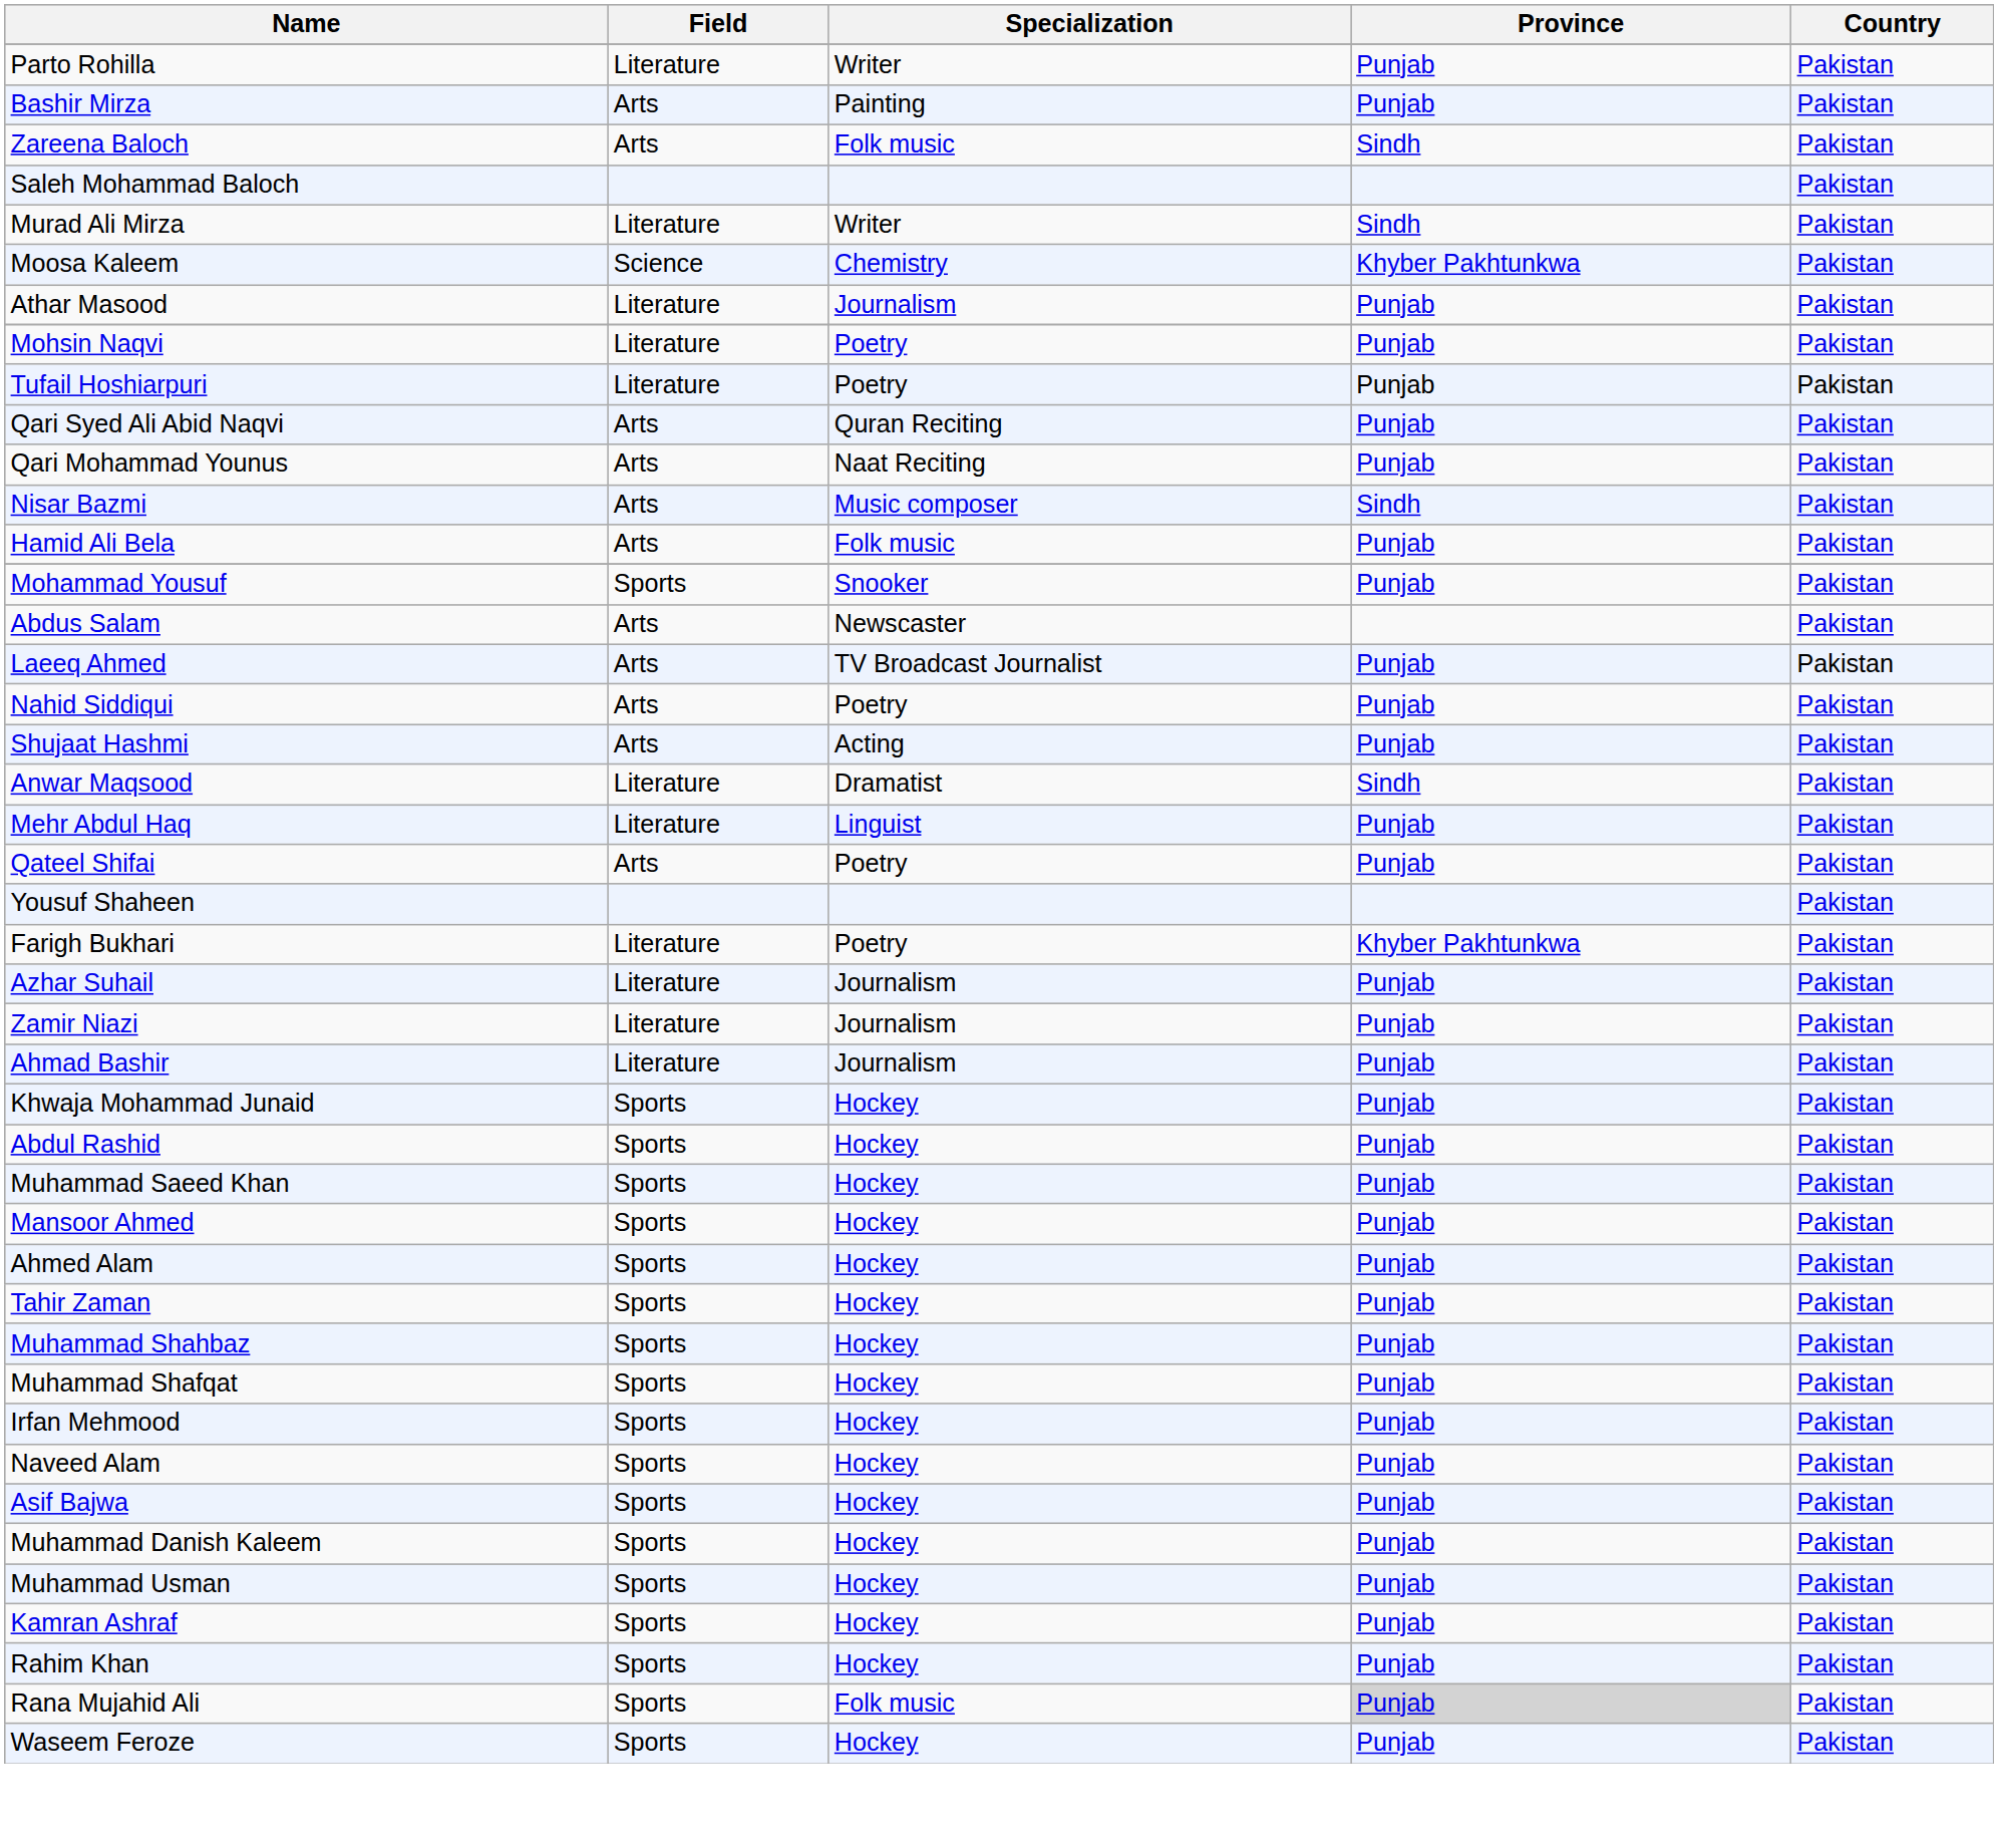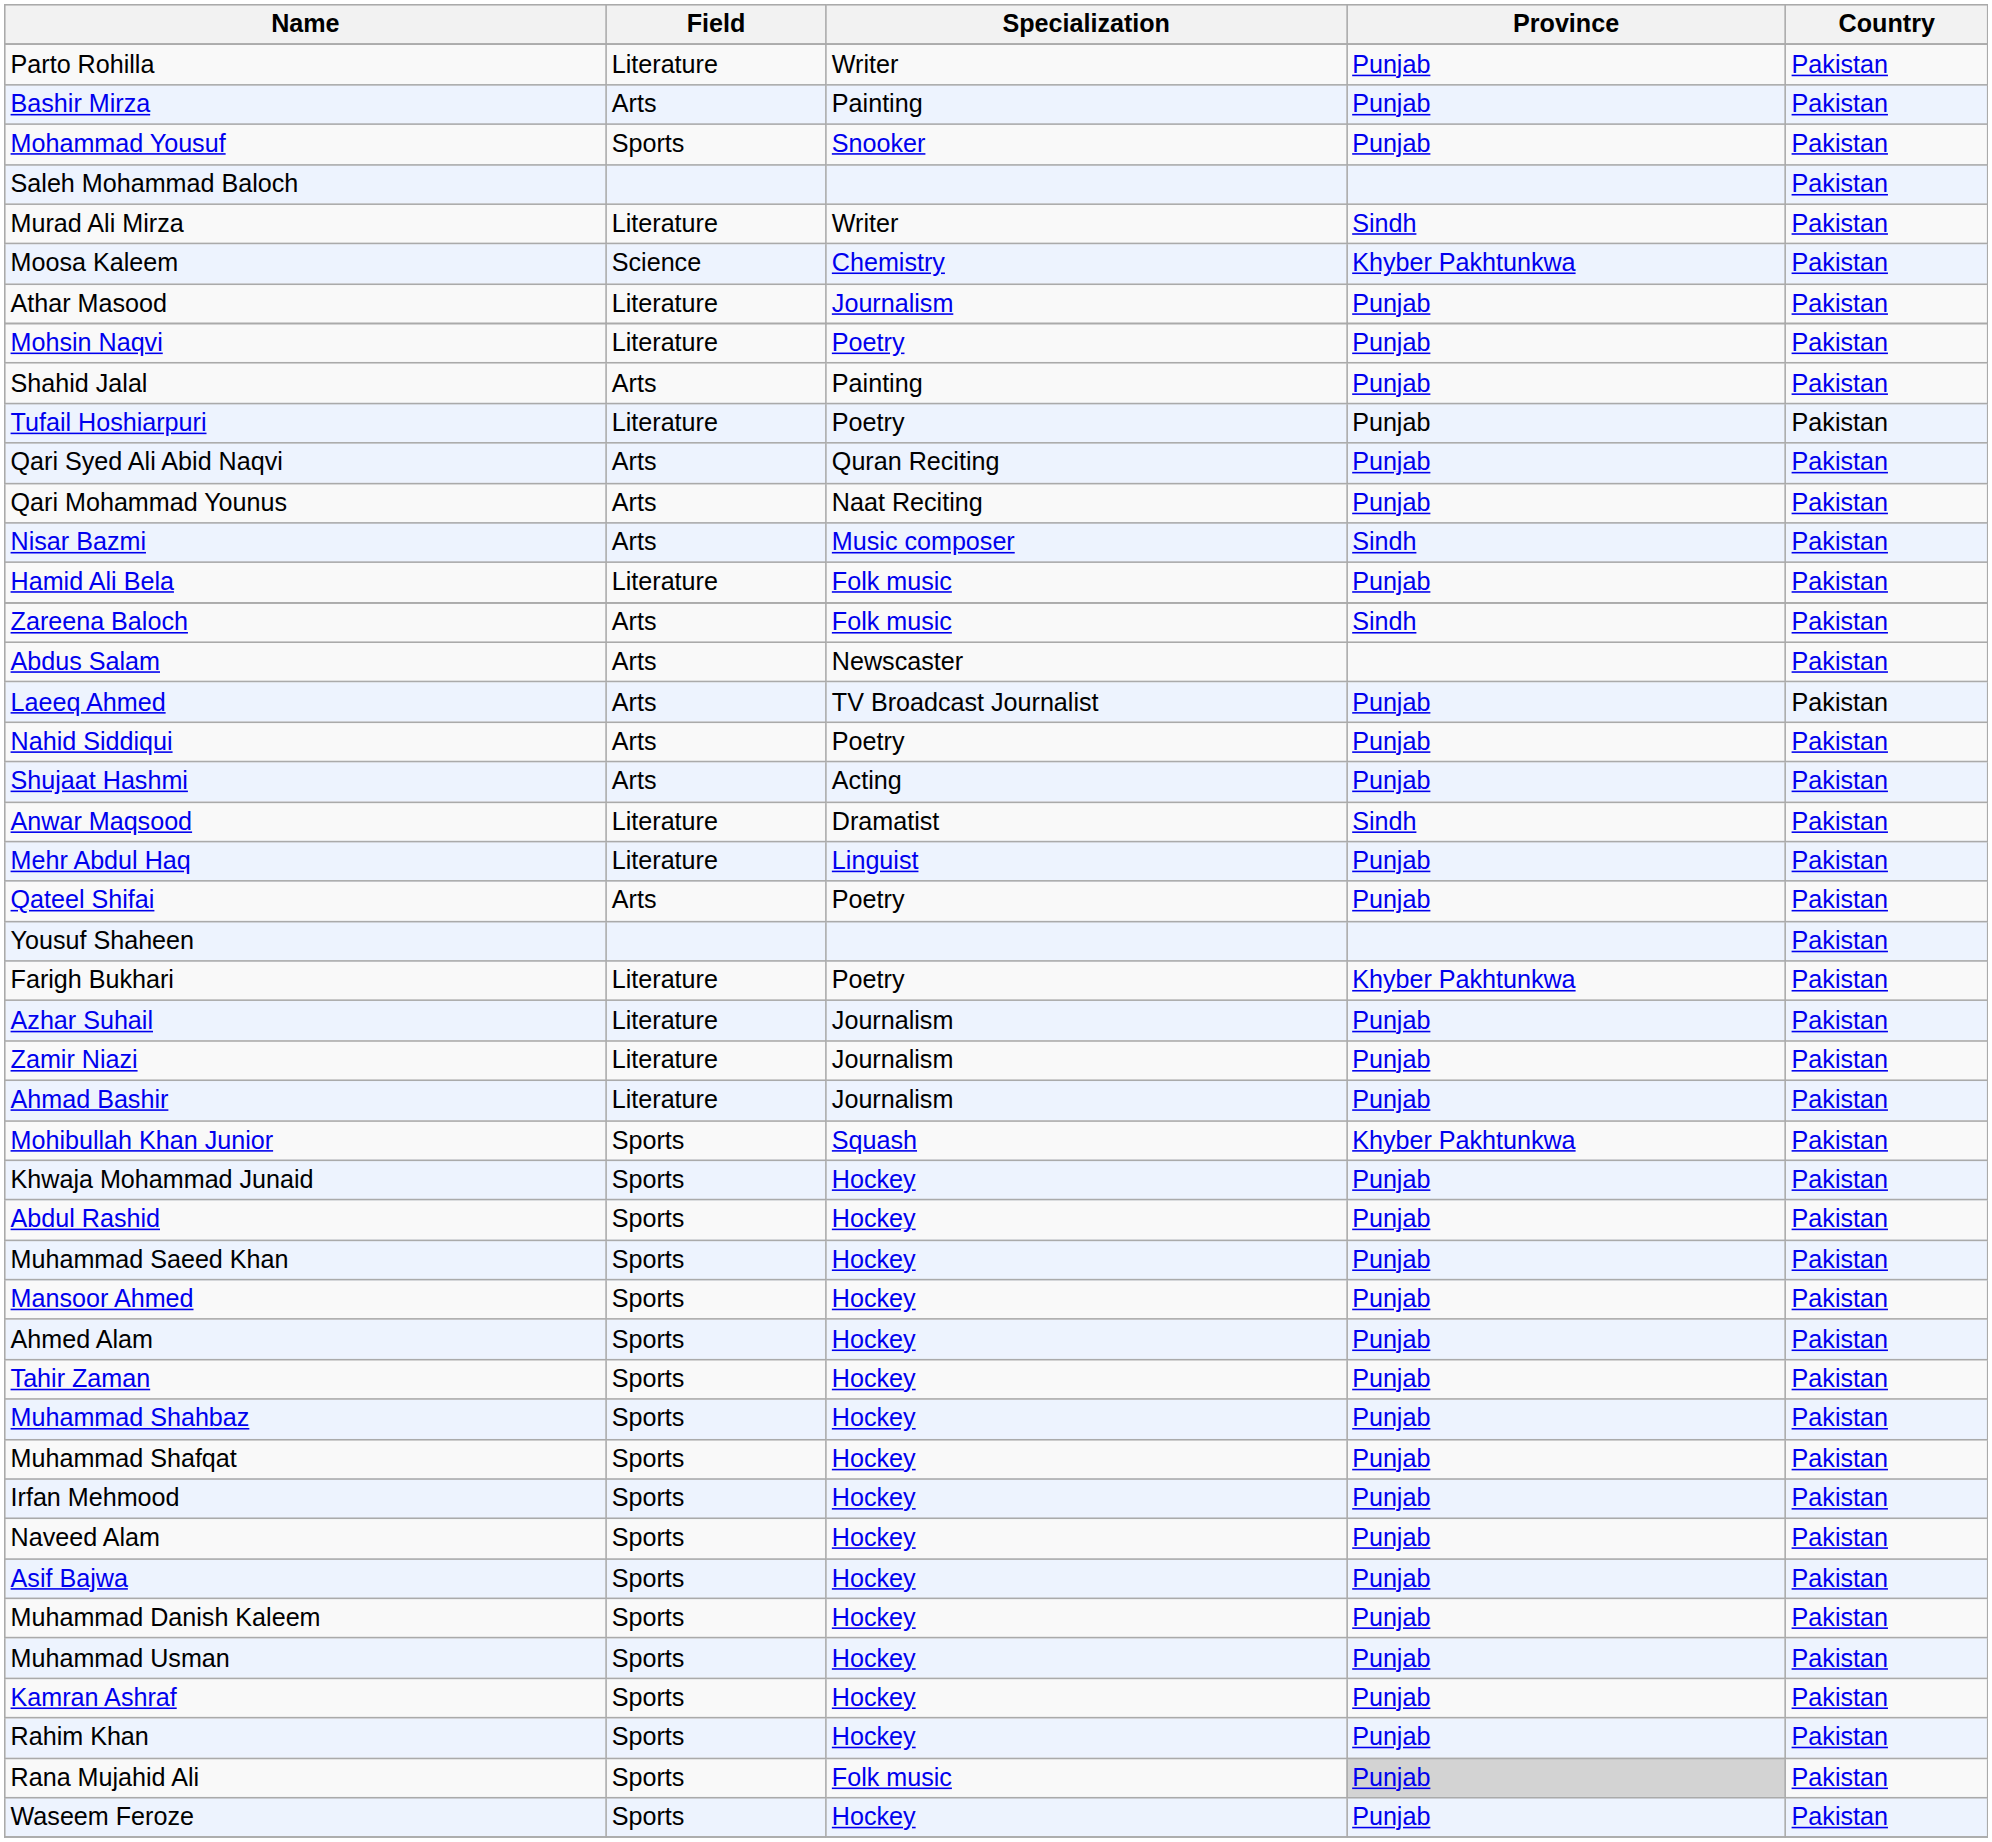rows swapped: Mohammad Yousuf <-> Zareena Baloch
+ row: Shahid Jalal | Arts | Painting | Punjab | Pakistan
Hamid Ali Bela | Field: Arts -> Literature
+ row: Mohibullah Khan Junior | Sports | Squash | Khyber Pakhtunkwa | Pakistan
